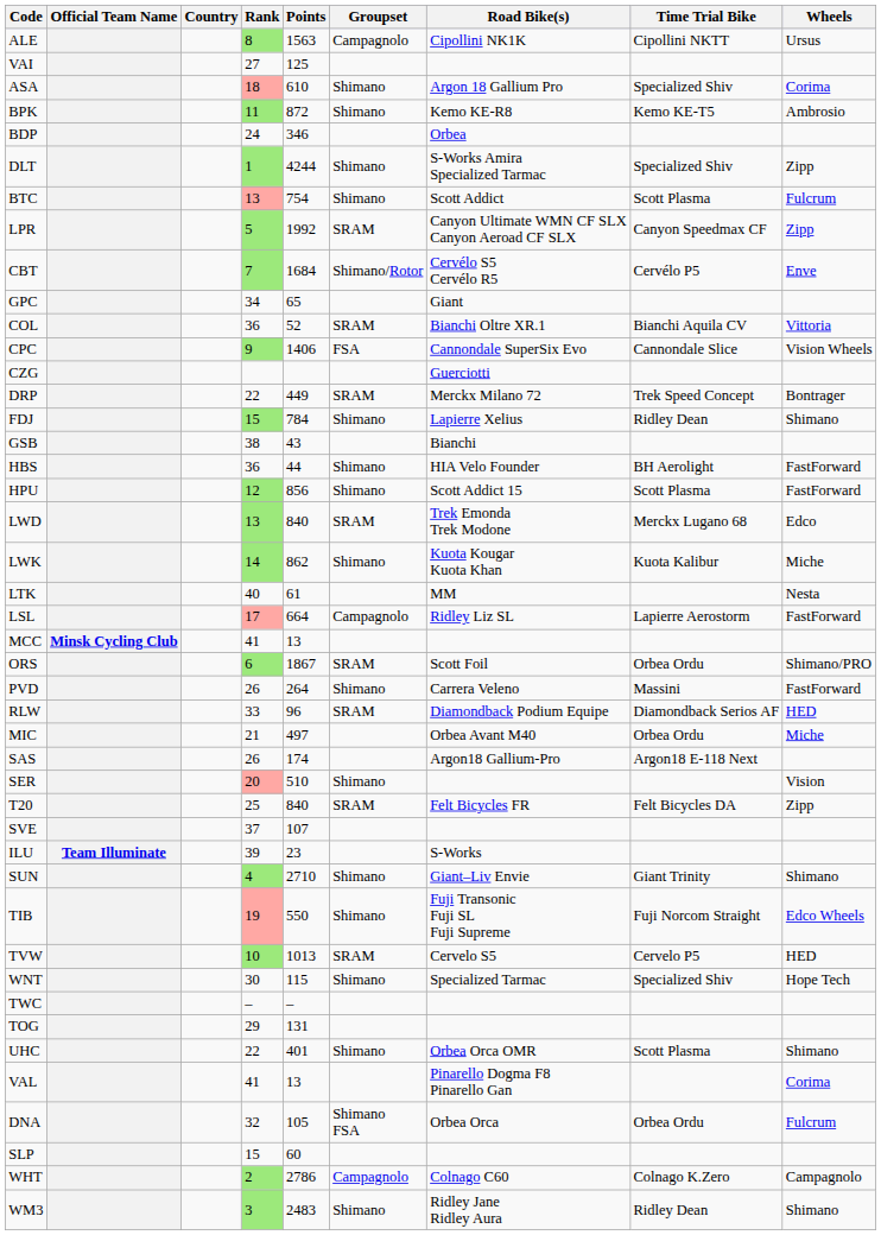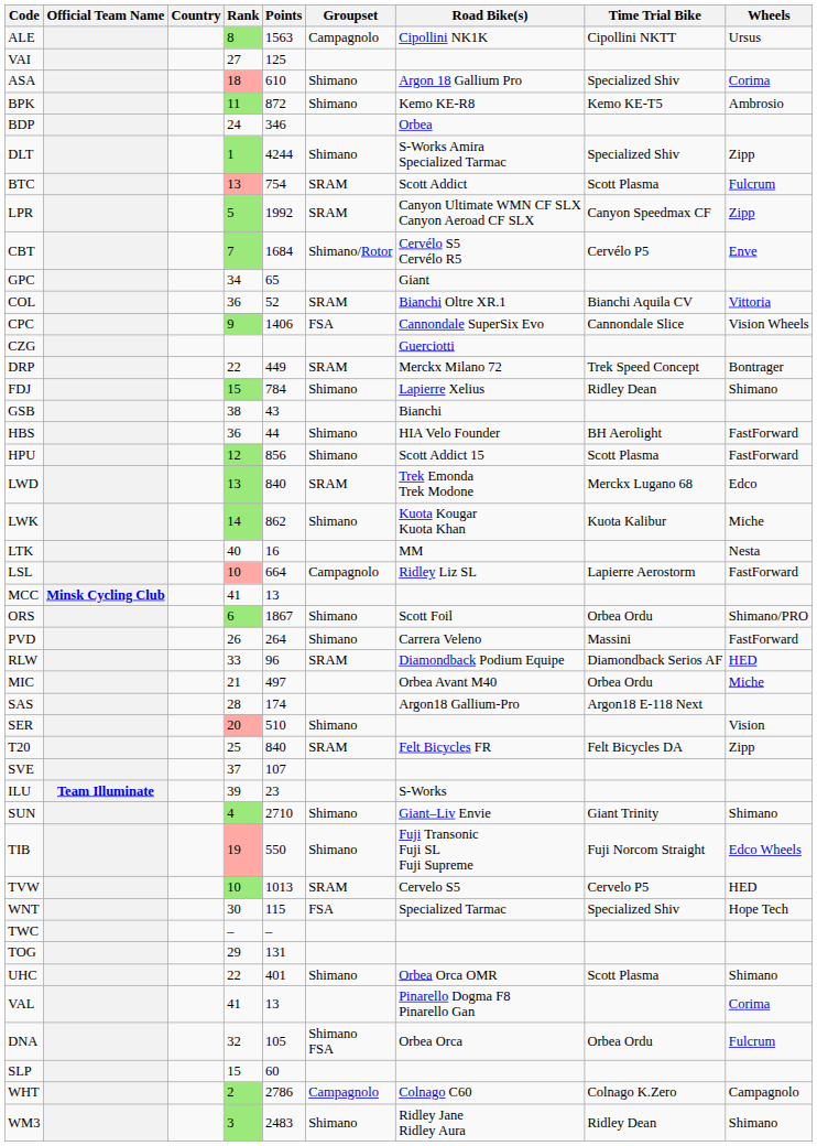BTC | Groupset: Shimano -> SRAM
LTK | Points: 61 -> 16
LSL | Rank: 17 -> 10
ORS | Groupset: SRAM -> Shimano
SAS | Rank: 26 -> 28
WNT | Groupset: Shimano -> FSA
